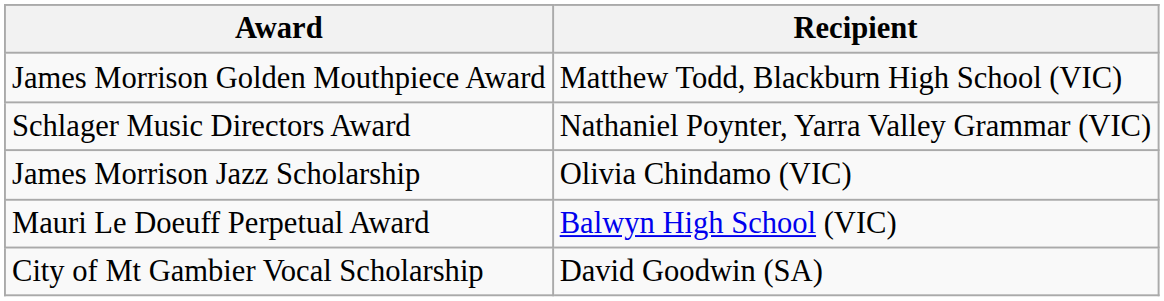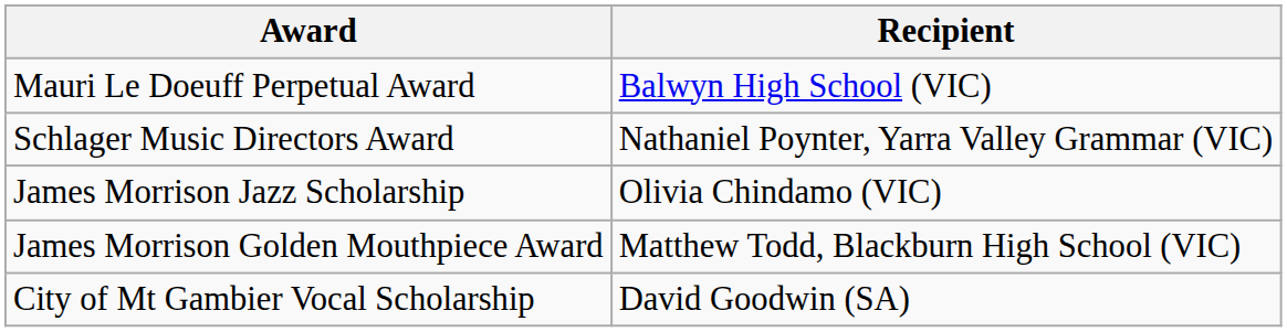rows swapped: Mauri Le Doeuff Perpetual Award <-> James Morrison Golden Mouthpiece Award
